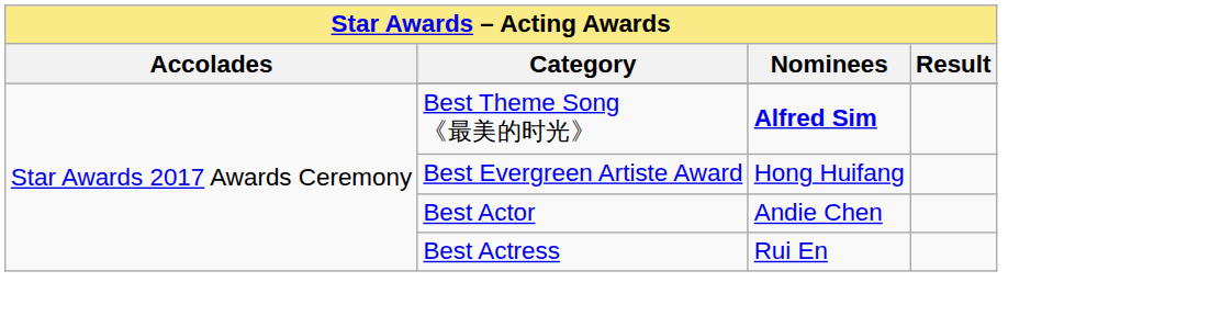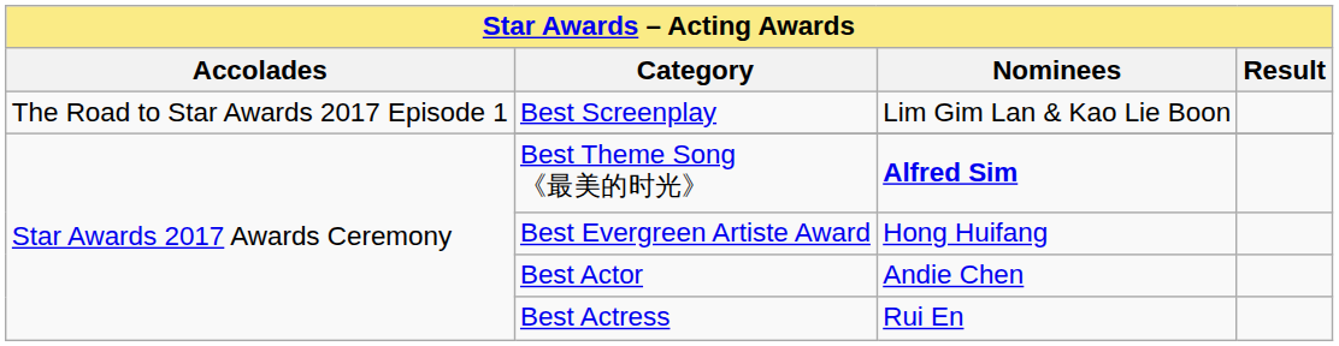+ row: The Road to Star Awards 2017 Episode 1 | Best Screenplay | Lim Gim Lan & Kao Lie Boon
